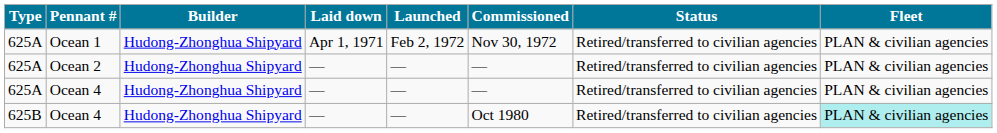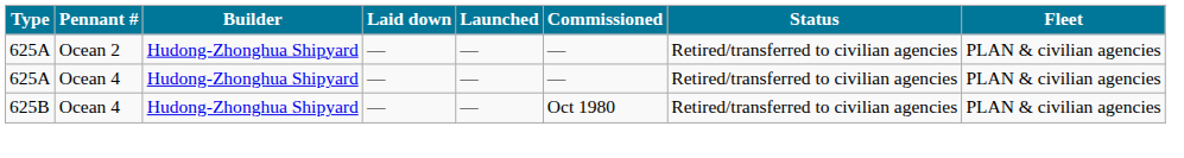- row: 625A | Ocean 1 | Hudong-Zhonghua Shipyard | Apr 1, 1971 | Feb 2, 1972 | Nov 30, 1972 | Retired/transferred to civilian agencies | PLAN & civilian agencies
625B / Ocean 4 | Fleet: paleturquoise background -> no background
